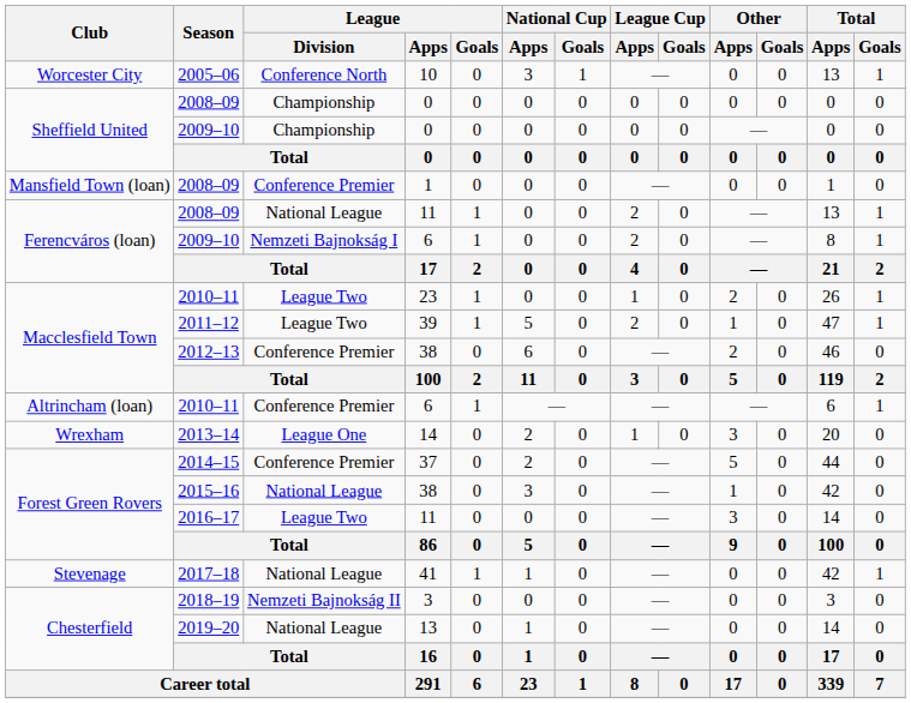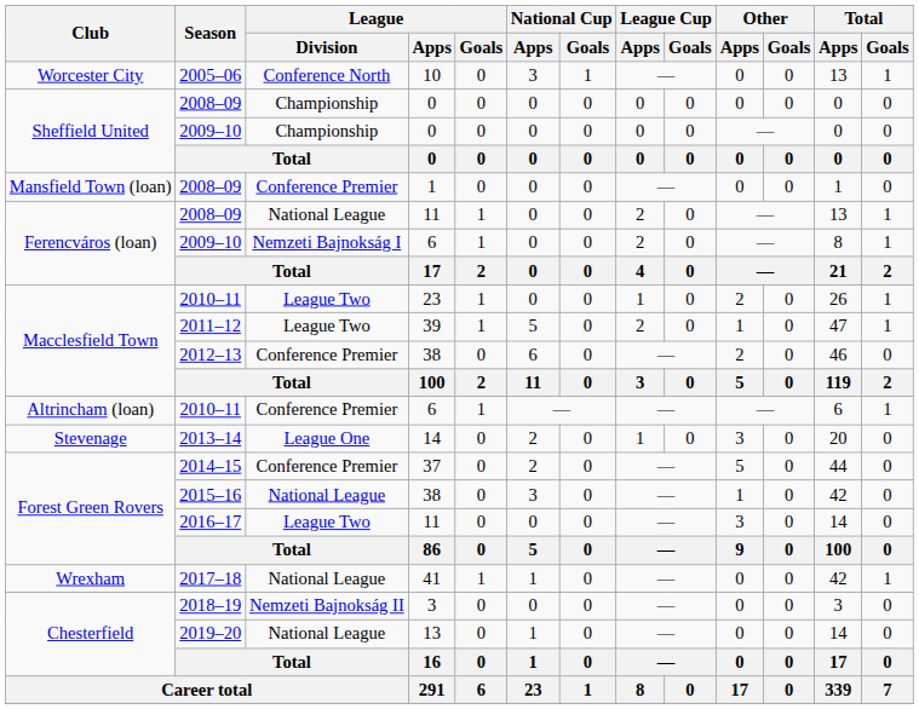2013–14 | Club: Wrexham -> Stevenage
2017–18 | Club: Stevenage -> Wrexham
